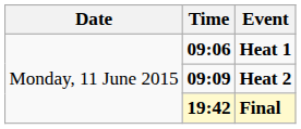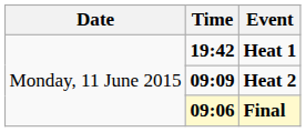Heat 1 | Time: 09:06 -> 19:42
Final | Time: 19:42 -> 09:06
